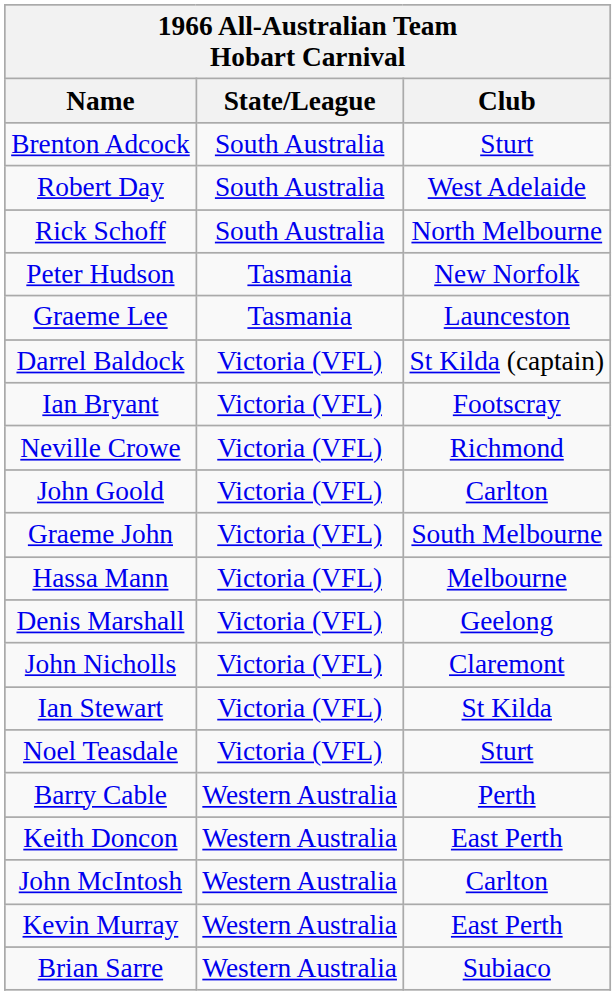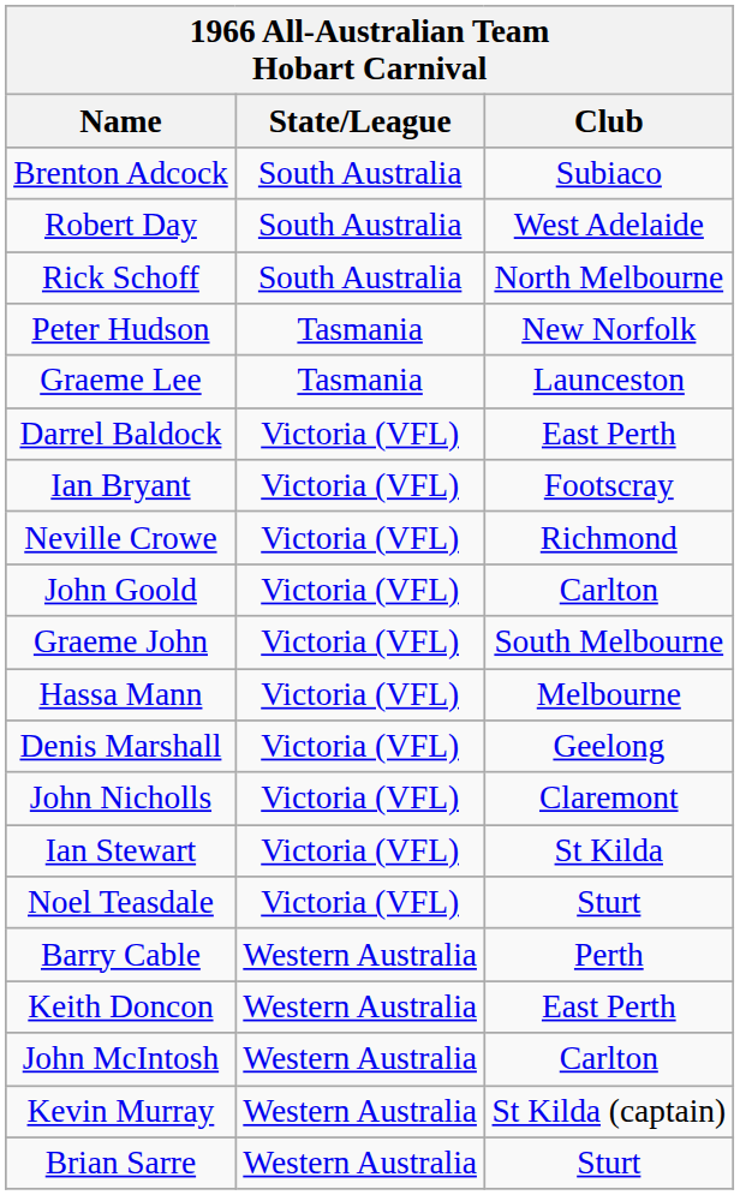Brenton Adcock | Club: Sturt -> Subiaco
Darrel Baldock | Club: St Kilda (captain) -> East Perth
Kevin Murray | Club: East Perth -> St Kilda (captain)
Brian Sarre | Club: Subiaco -> Sturt
